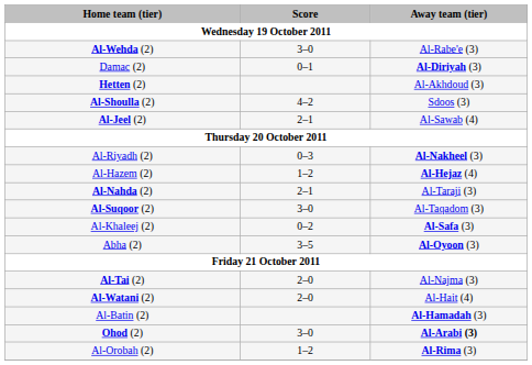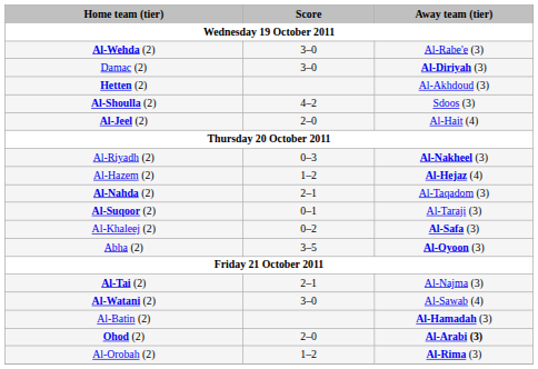Damac (2) | Score: 0–1 -> 3–0
Al-Jeel (2) | Score: 2–1 -> 2–0
Al-Jeel (2) | Away team (tier): Al-Sawab (4) -> Al-Hait (4)
Al-Nahda (2) | Away team (tier): Al-Taraji (3) -> Al-Taqadom (3)
Al-Suqoor (2) | Score: 3–0 -> 0–1
Al-Suqoor (2) | Away team (tier): Al-Taqadom (3) -> Al-Taraji (3)
Al-Tai (2) | Score: 2–0 -> 2–1
Al-Watani (2) | Score: 2–0 -> 3–0
Al-Watani (2) | Away team (tier): Al-Hait (4) -> Al-Sawab (4)
Ohod (2) | Score: 3–0 -> 2–0
